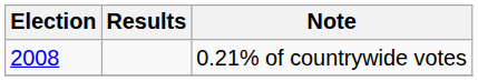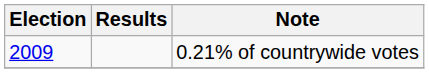0.21% of countrywide votes | Election: 2008 -> 2009
